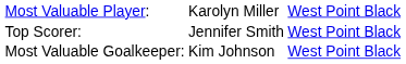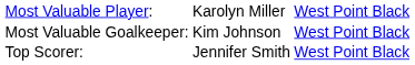rows swapped: Most Valuable Goalkeeper: <-> Top Scorer:
